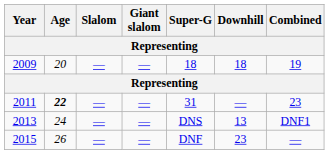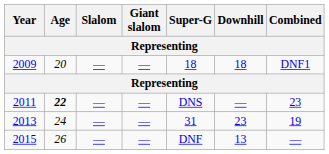2009 | Combined: 19 -> DNF1
2011 | Super-G: 31 -> DNS
2013 | Super-G: DNS -> 31
2013 | Downhill: 13 -> 23
2013 | Combined: DNF1 -> 19
2015 | Downhill: 23 -> 13
